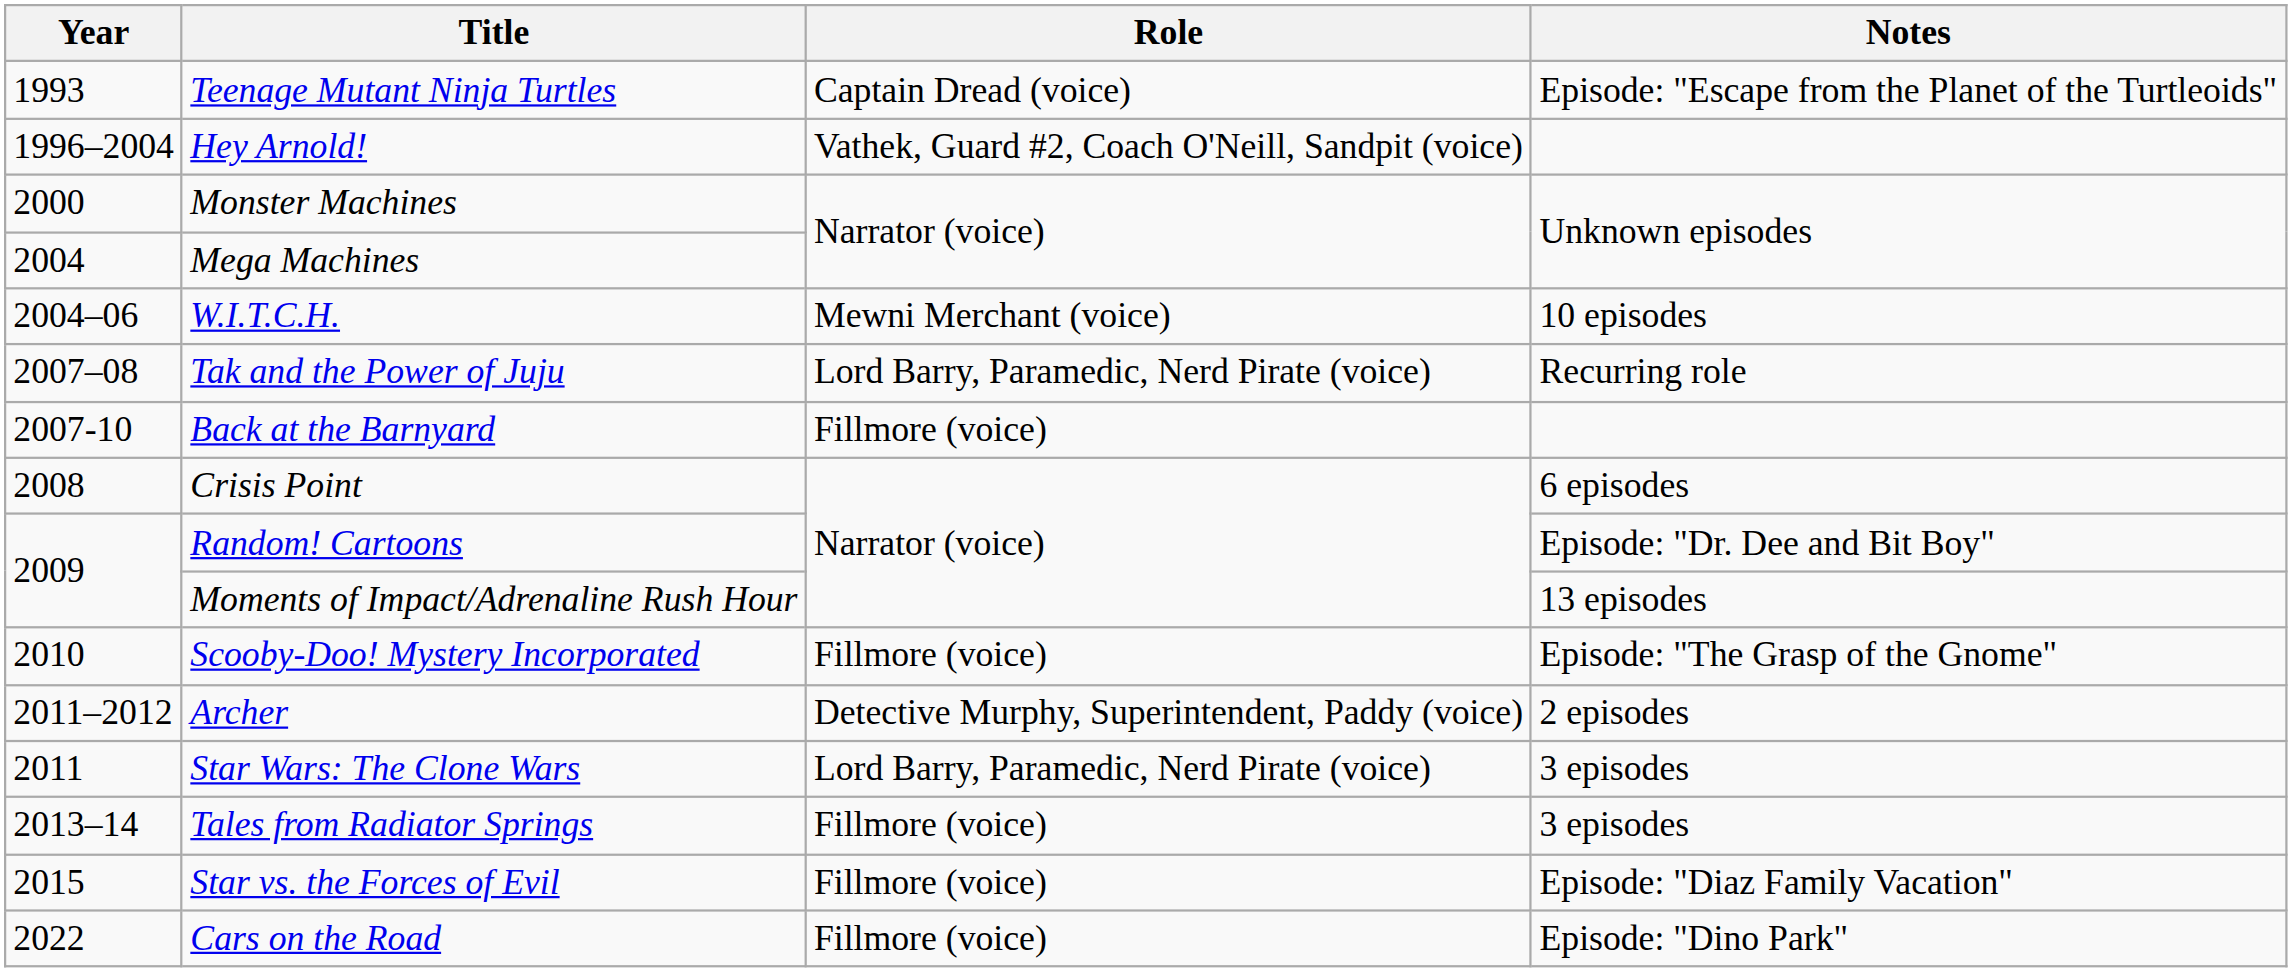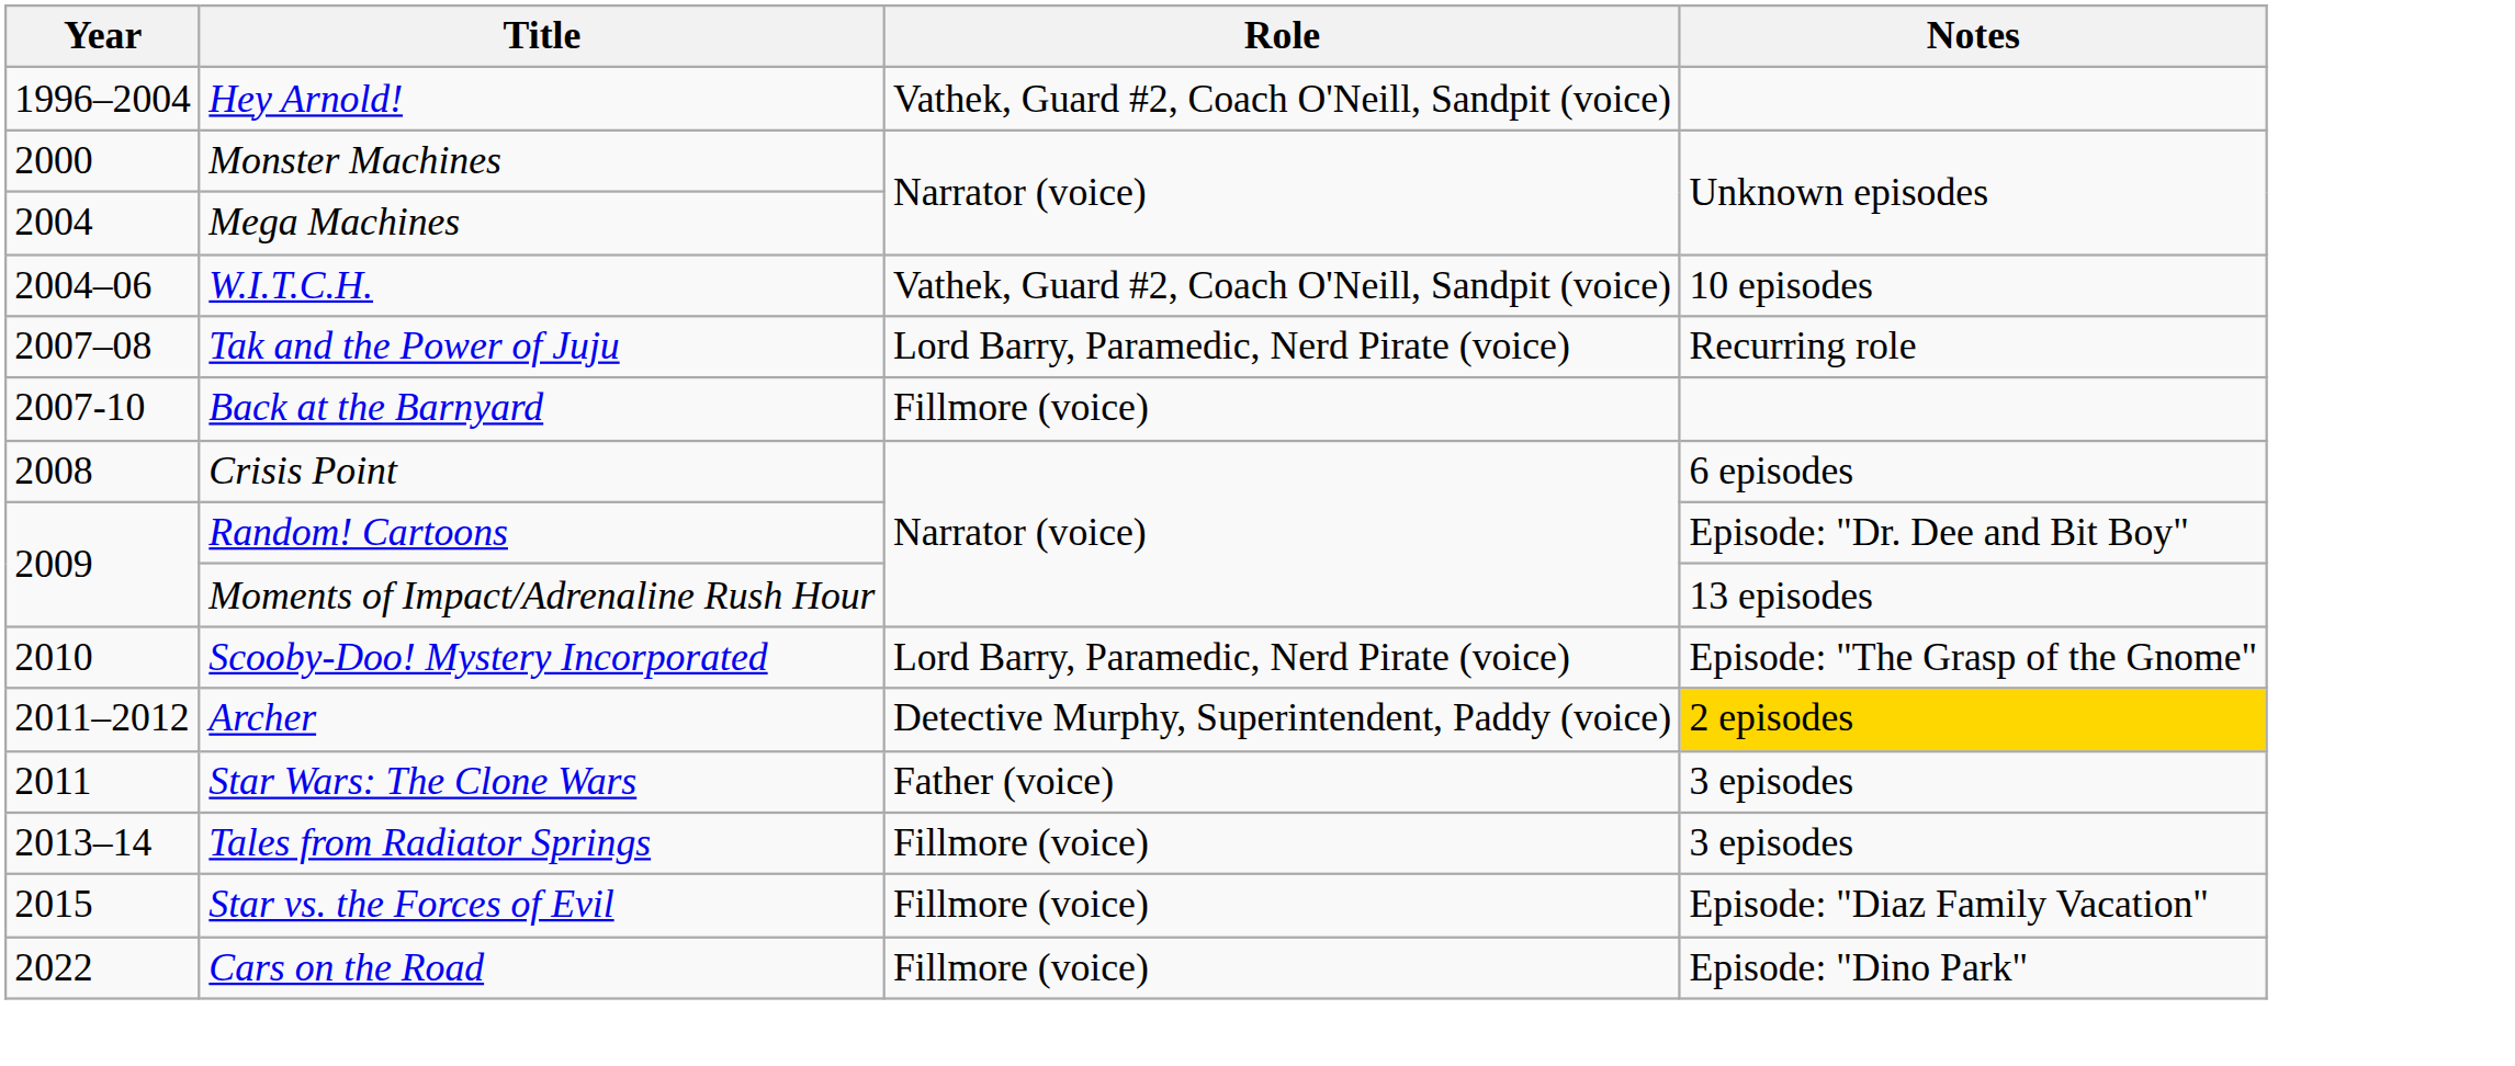- row: 1993 | Teenage Mutant Ninja Turtles | Captain Dread (voice) | Episode: "Escape from the Planet of the Turtleoids"
W.I.T.C.H. | Role: Mewni Merchant (voice) -> Vathek, Guard #2, Coach O'Neill, Sandpit (voice)
Scooby-Doo! Mystery Incorporated | Role: Fillmore (voice) -> Lord Barry, Paramedic, Nerd Pirate (voice)
Archer | Notes: no background -> gold background
Star Wars: The Clone Wars | Role: Lord Barry, Paramedic, Nerd Pirate (voice) -> Father (voice)
